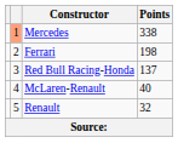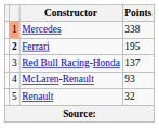Ferrari | column 2: normal -> bold
Ferrari | Points: 198 -> 195
McLaren-Renault | Points: 40 -> 93
